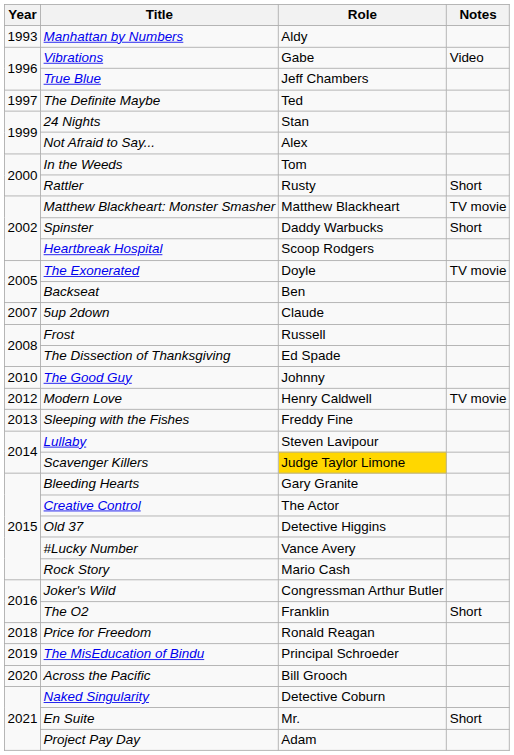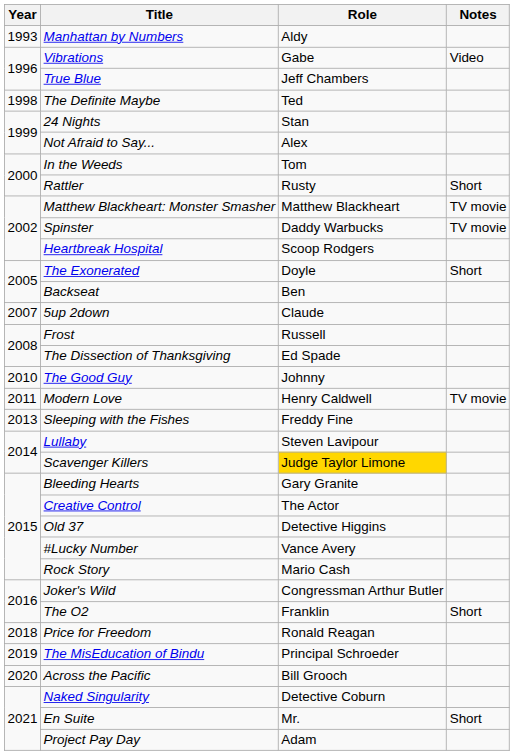The Definite Maybe | Year: 1997 -> 1998
Spinster | Notes: Short -> TV movie
The Exonerated | Notes: TV movie -> Short
Modern Love | Year: 2012 -> 2011
